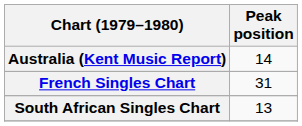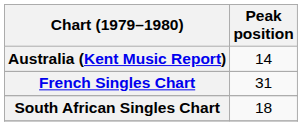South African Singles Chart | Peak position: 13 -> 18
